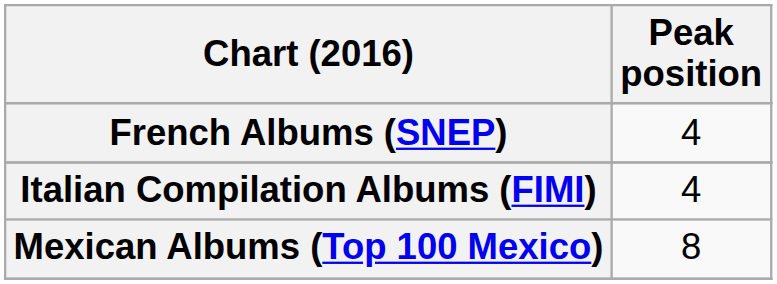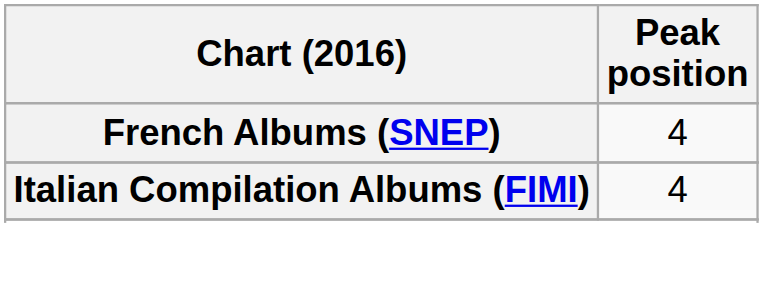- row: Mexican Albums (Top 100 Mexico) | 8
